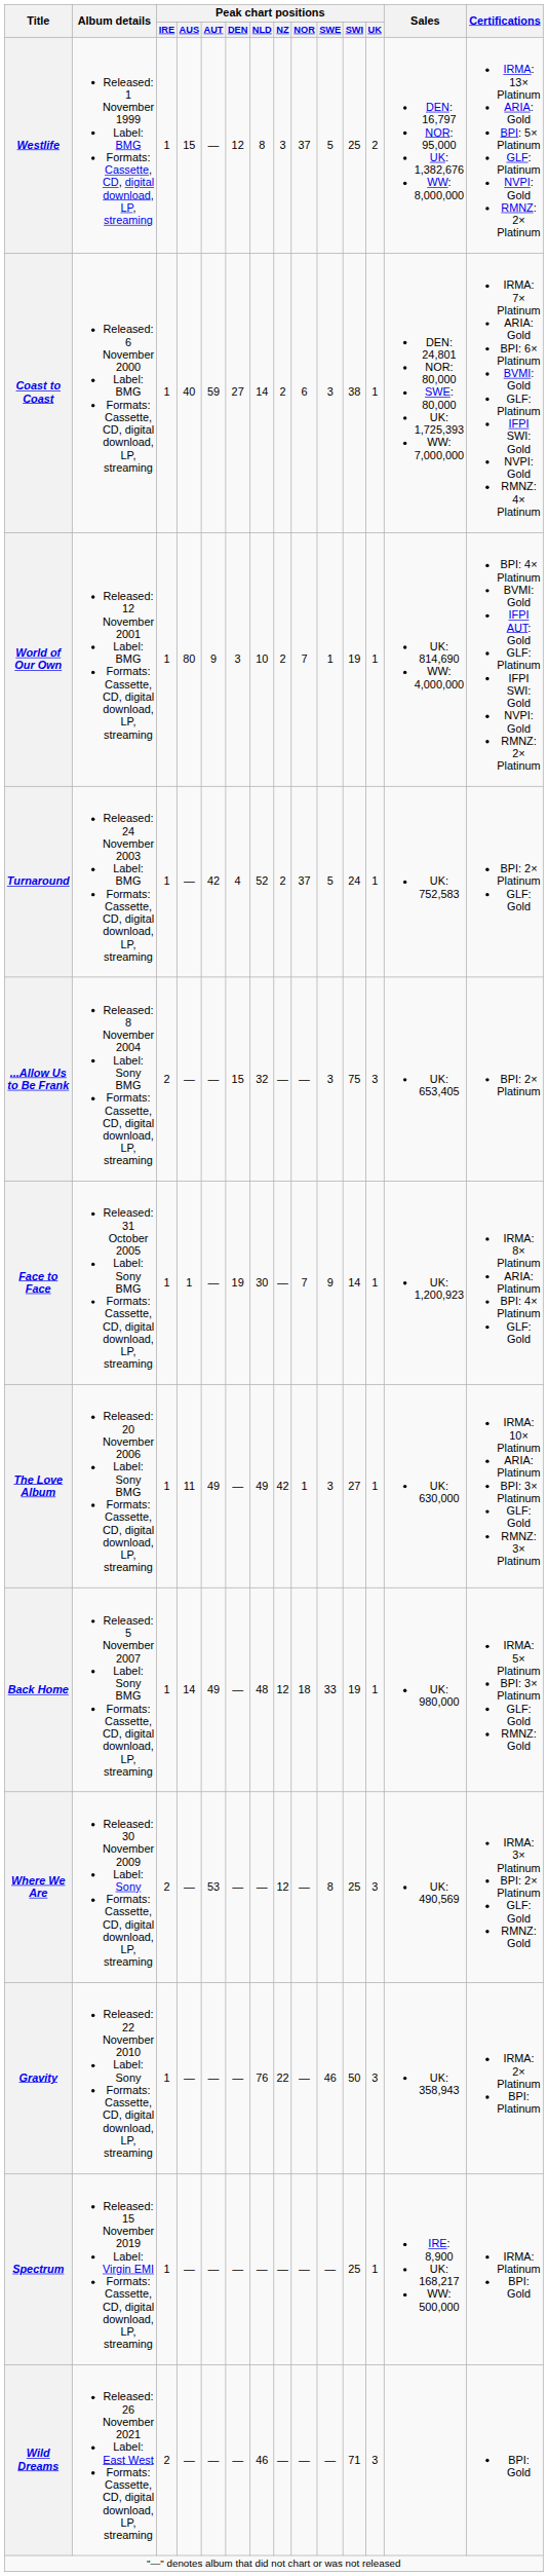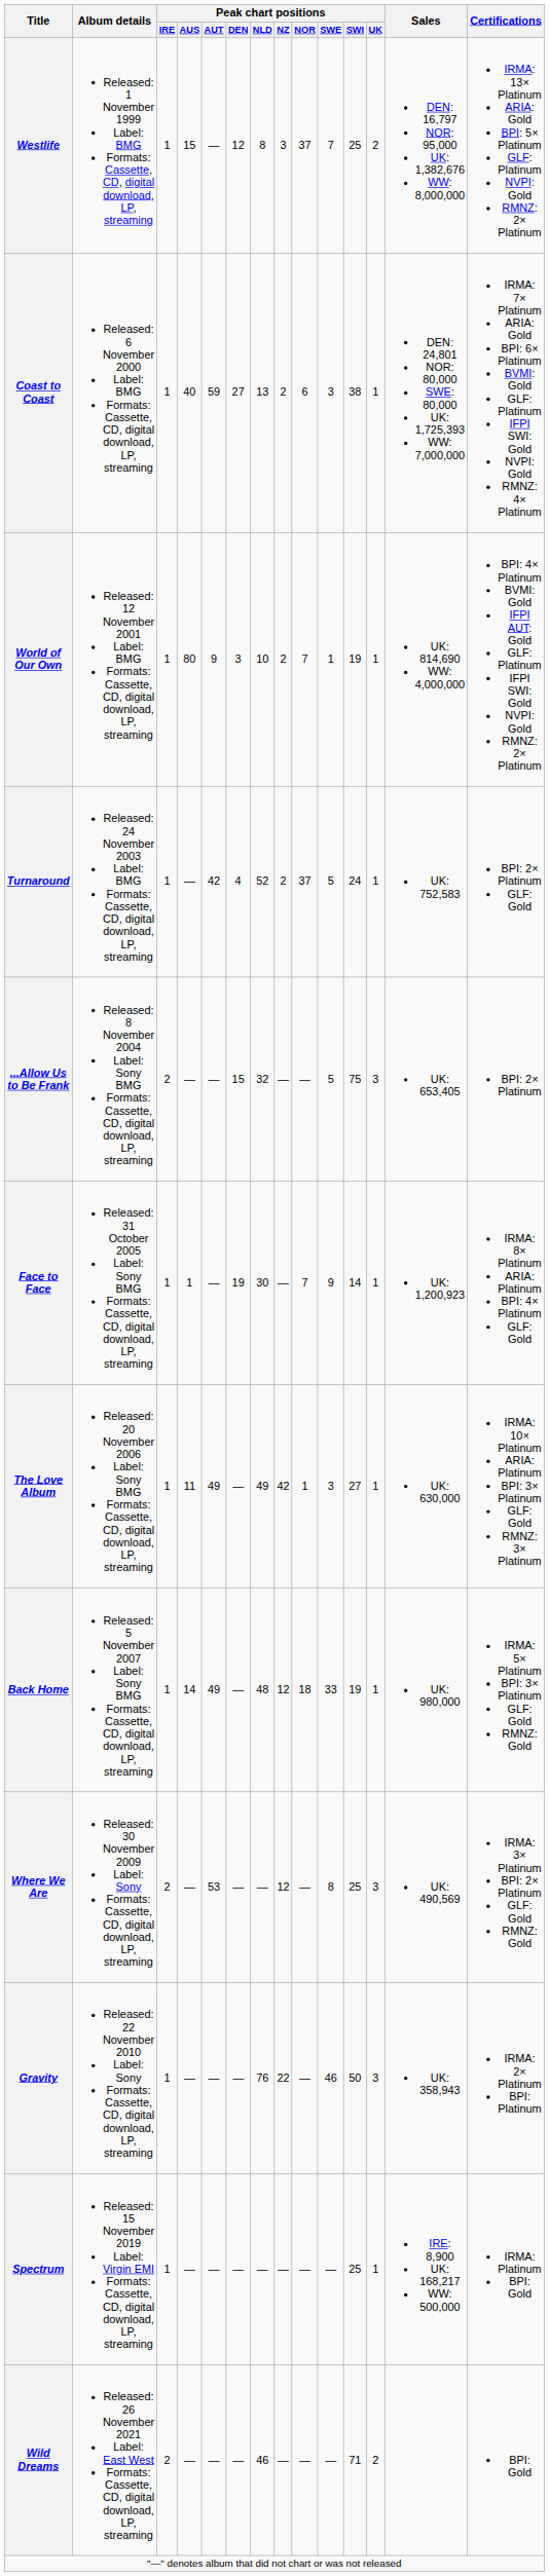Westlife | Peak chart positions / SWE: 5 -> 7
Coast to Coast | Peak chart positions / NLD: 14 -> 13
...Allow Us to Be Frank | Peak chart positions / SWE: 3 -> 5
Wild Dreams | Peak chart positions / UK: 3 -> 2
